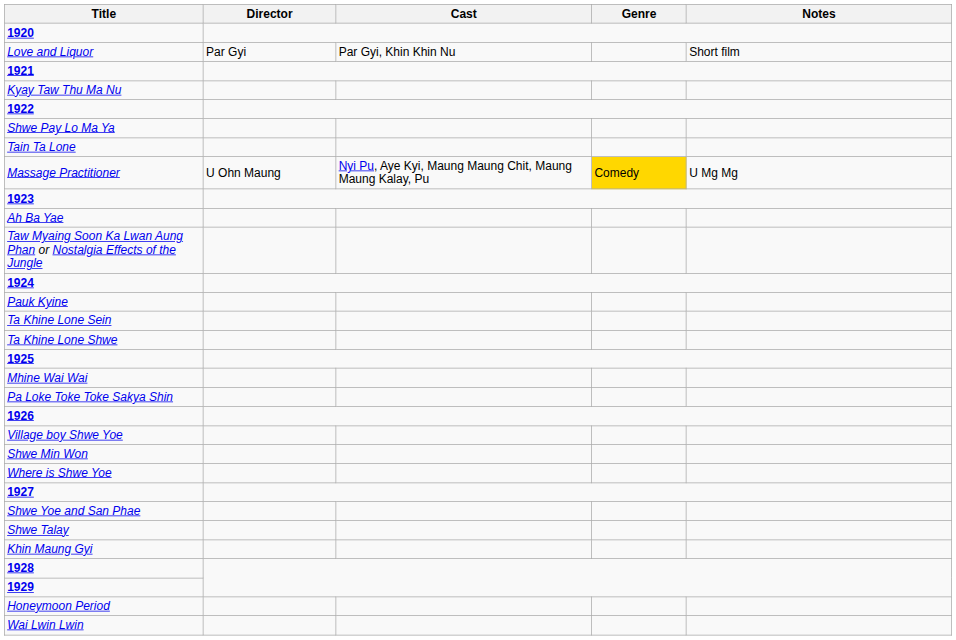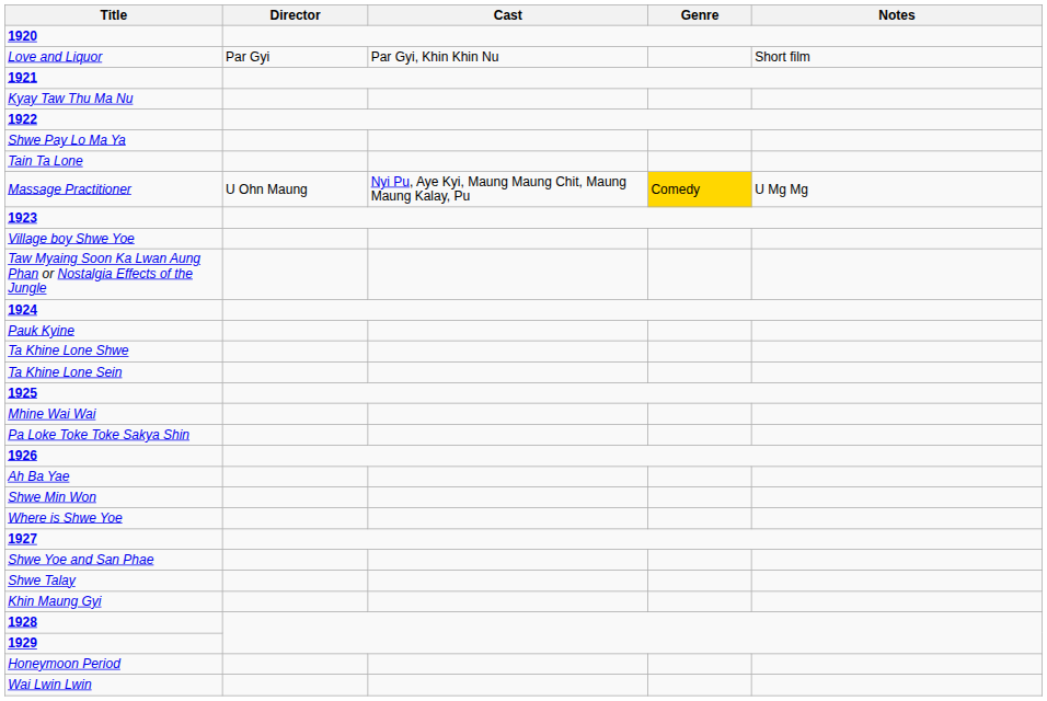rows swapped: Ah Ba Yae <-> Village boy Shwe Yoe
rows swapped: Ta Khine Lone Shwe <-> Ta Khine Lone Sein
